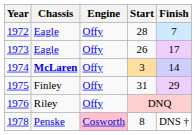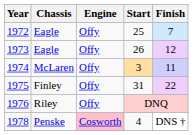1972 | Start: 28 -> 25
1973 | Finish: 17 -> 12
1974 | Chassis: bold -> normal
1974 | Finish: 14 -> 11
1975 | Finish: 29 -> 22
1978 | Start: 8 -> 4
